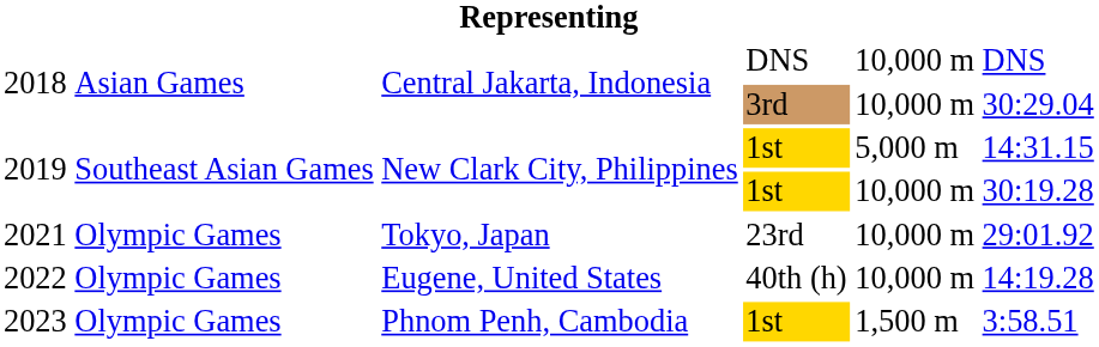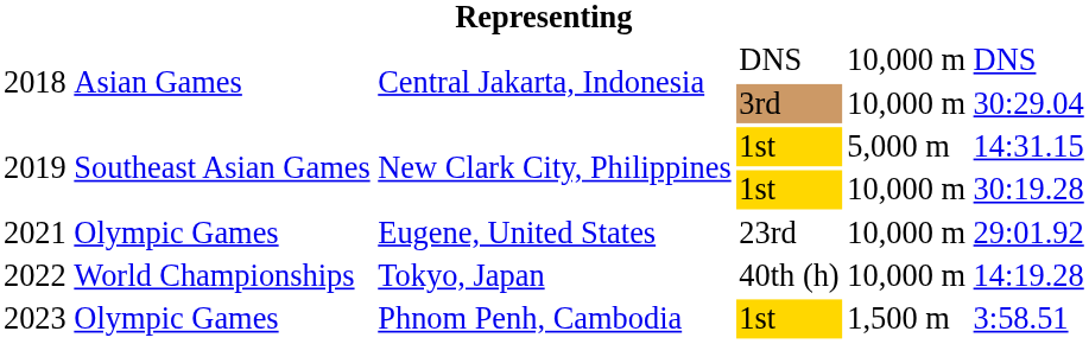2021 | column 3: Tokyo, Japan -> Eugene, United States
2022 | column 2: Olympic Games -> World Championships
2022 | column 3: Eugene, United States -> Tokyo, Japan
